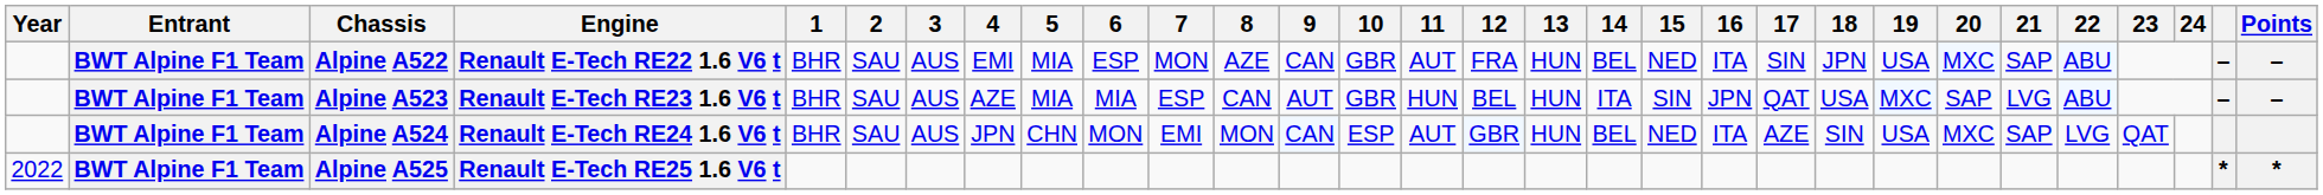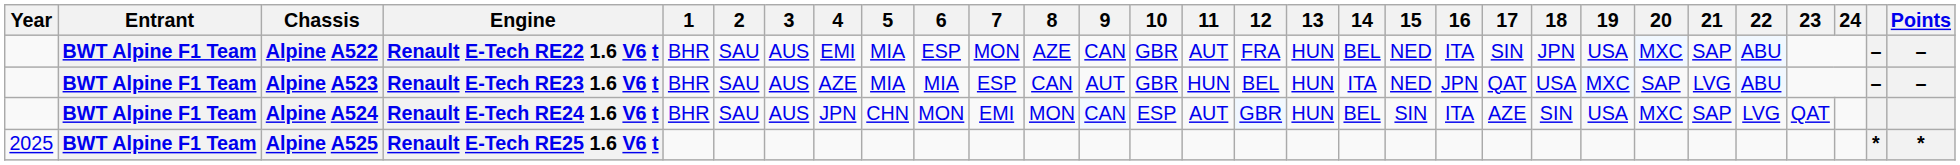Alpine A523 | 15: SIN -> NED
Alpine A524 | 15: NED -> SIN
Alpine A525 | Year: 2022 -> 2025
